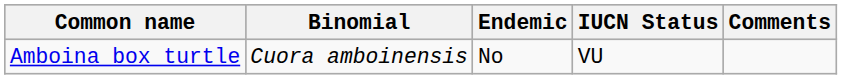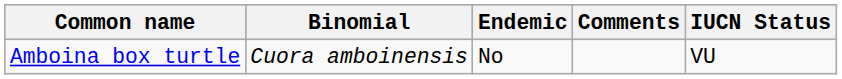columns swapped: IUCN Status <-> Comments
